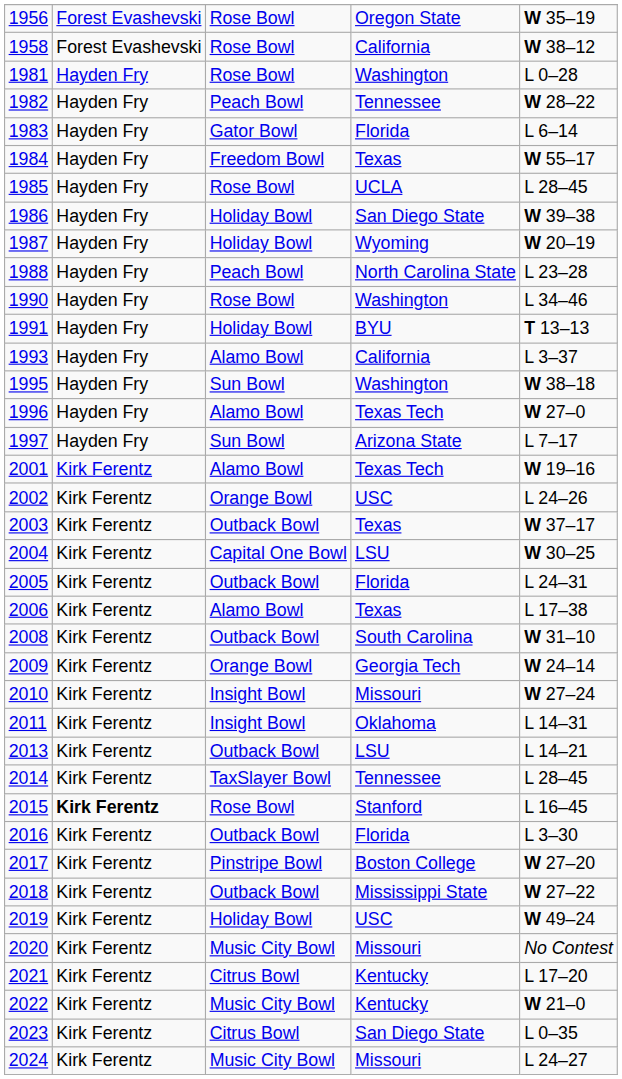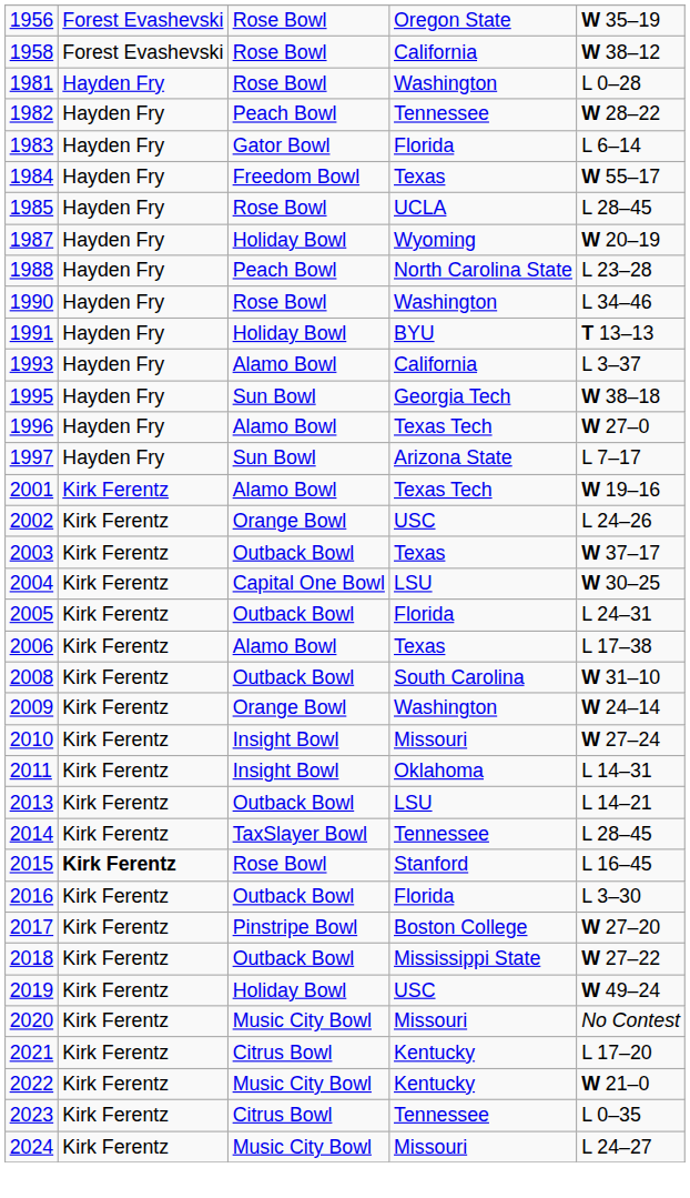- row: 1986 | Hayden Fry | Holiday Bowl | San Diego State | W 39–38
1995 | column 4: Washington -> Georgia Tech
2009 | column 4: Georgia Tech -> Washington
2023 | column 4: San Diego State -> Tennessee
